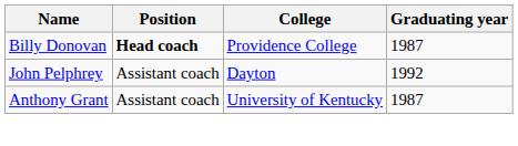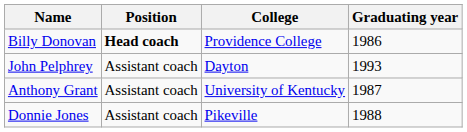Billy Donovan | Graduating year: 1987 -> 1986
John Pelphrey | Graduating year: 1992 -> 1993
+ row: Donnie Jones | Assistant coach | Pikeville | 1988
